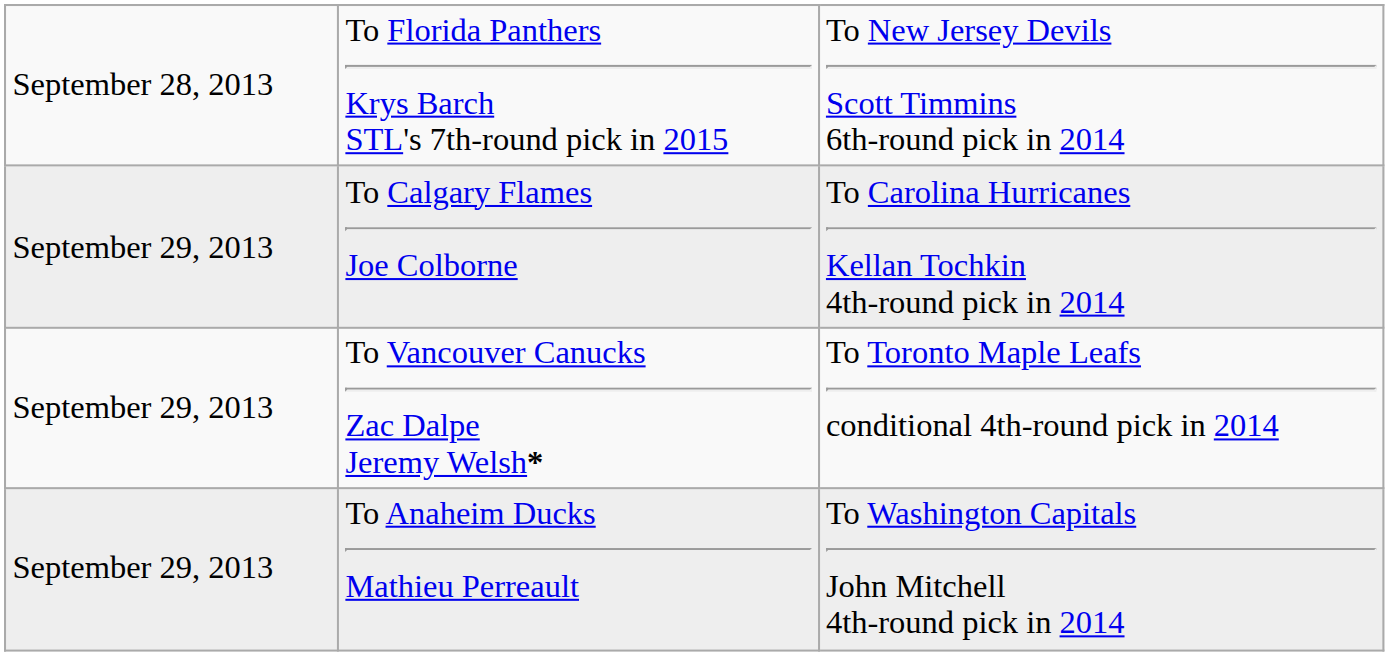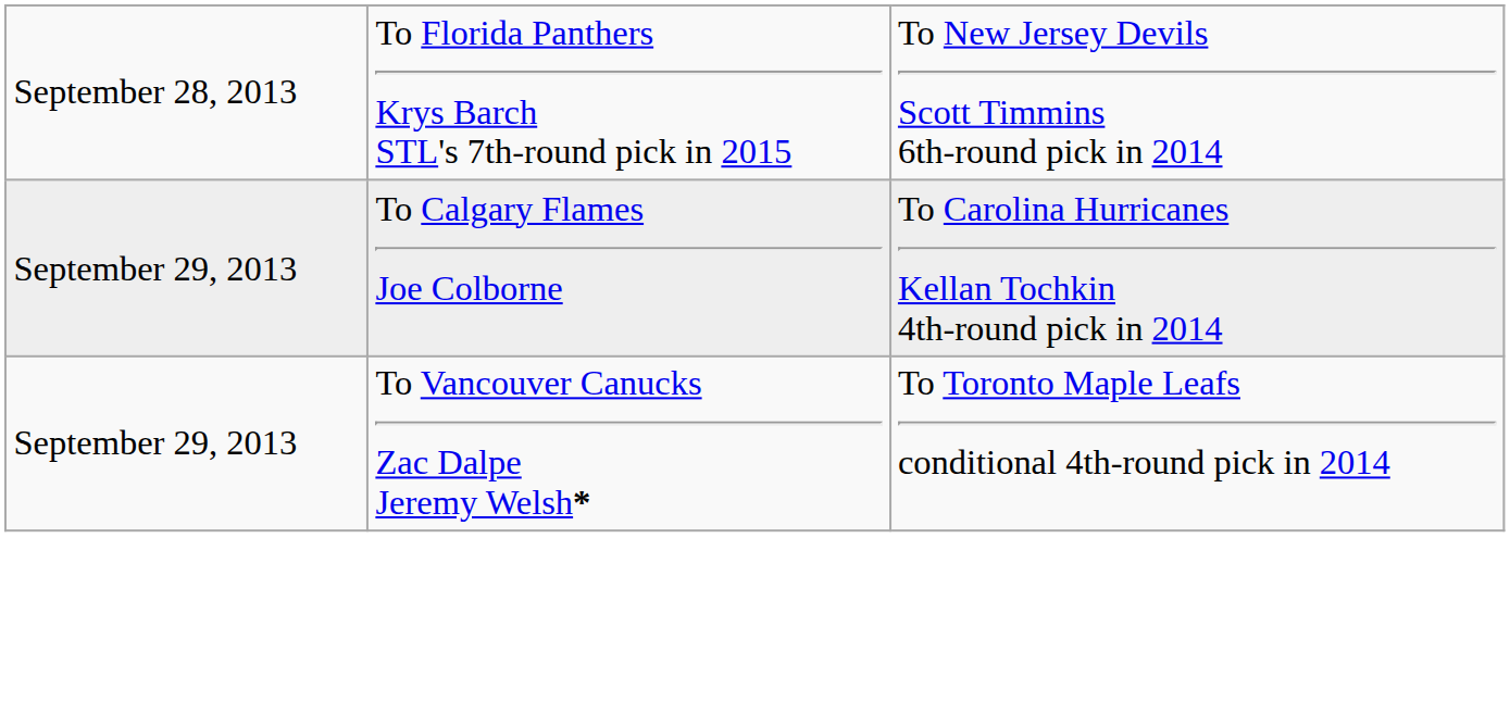- row: September 29, 2013 | To Anaheim Ducks Mathieu Perreault | To Washington Capitals John Mitchell 4th-round pick in 2014
